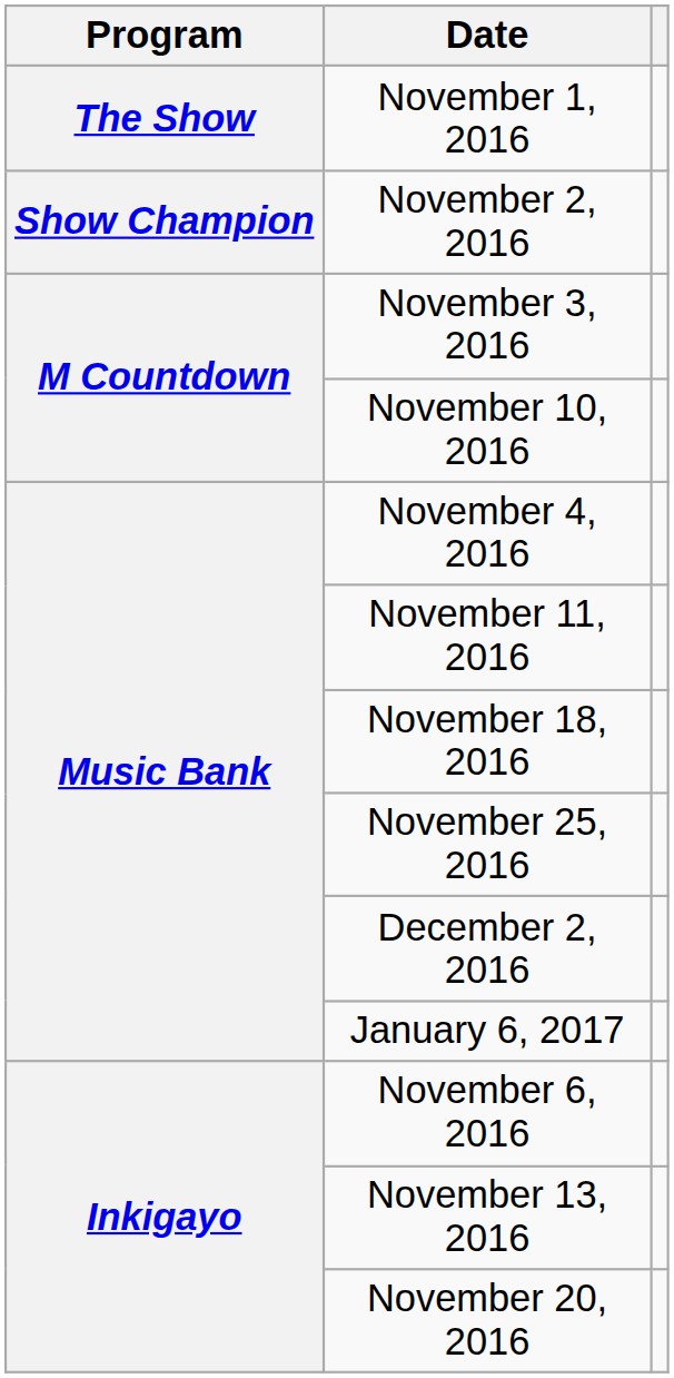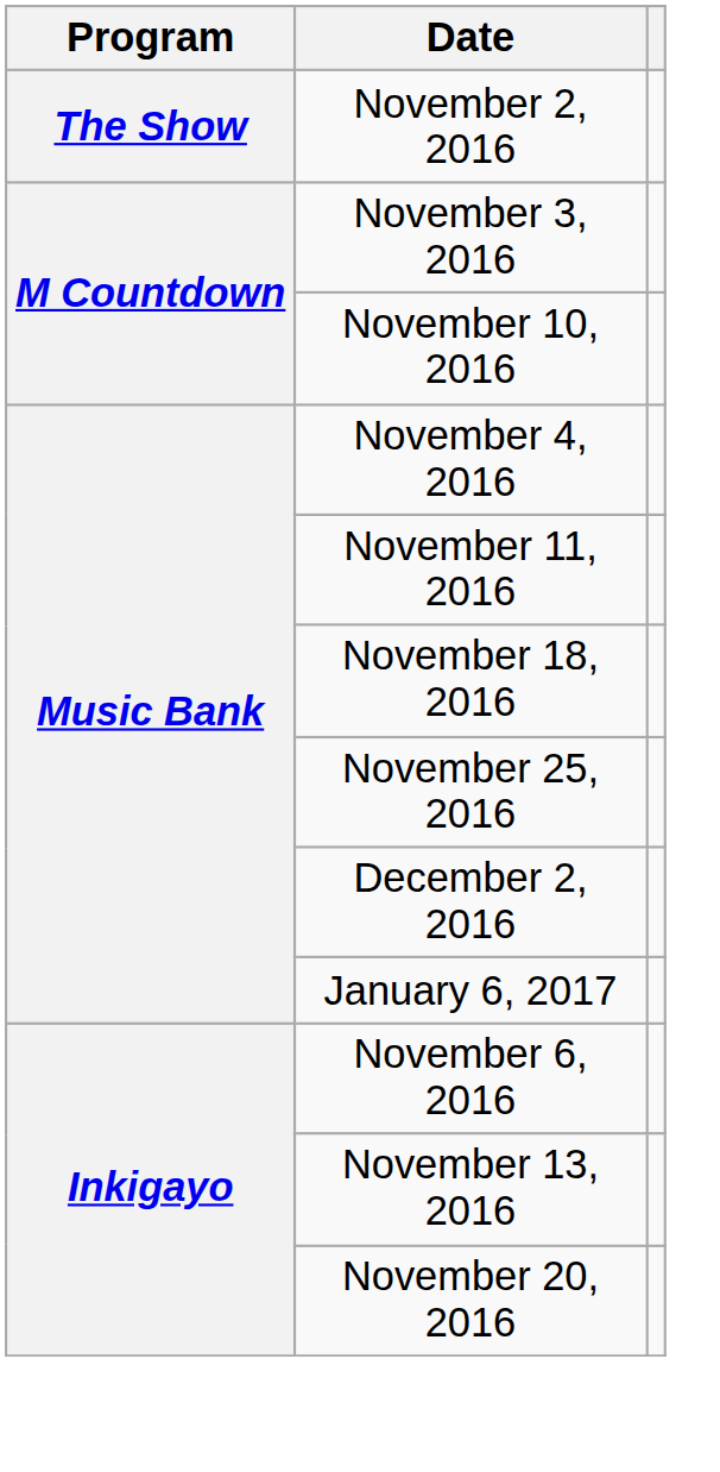- row: The Show | November 1, 2016
November 2, 2016 | Program: Show Champion -> The Show
